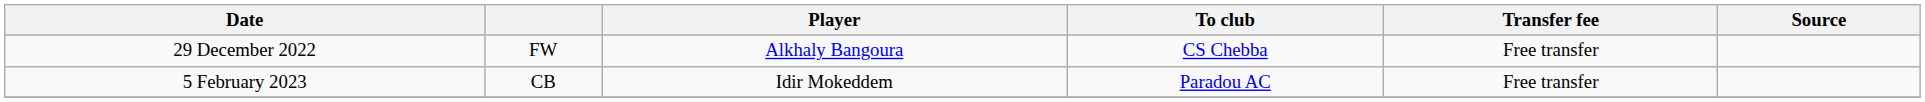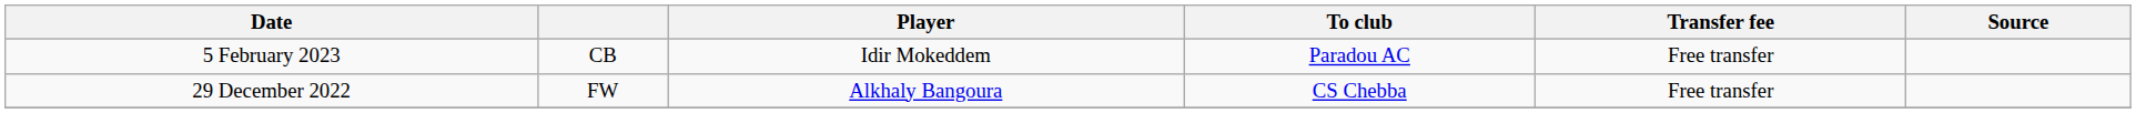rows swapped: 29 December 2022 <-> 5 February 2023
